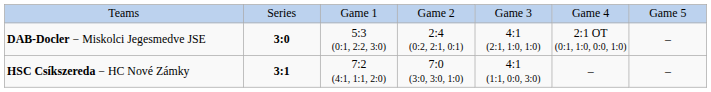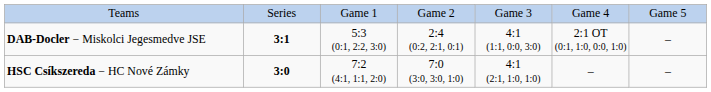DAB-Docler − Miskolci Jegesmedve JSE | column 2: 3:0 -> 3:1
DAB-Docler − Miskolci Jegesmedve JSE | column 5: 4:1 (2:1, 1:0, 1:0) -> 4:1 (1:1, 0:0, 3:0)
HSC Csíkszereda − HC Nové Zámky | column 2: 3:1 -> 3:0
HSC Csíkszereda − HC Nové Zámky | column 5: 4:1 (1:1, 0:0, 3:0) -> 4:1 (2:1, 1:0, 1:0)
